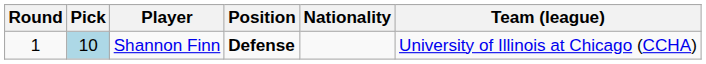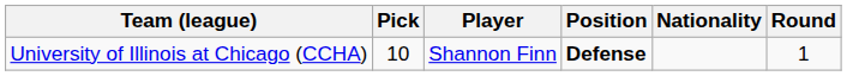columns swapped: Round <-> Team (league)
Shannon Finn | Pick: lightblue background -> no background
